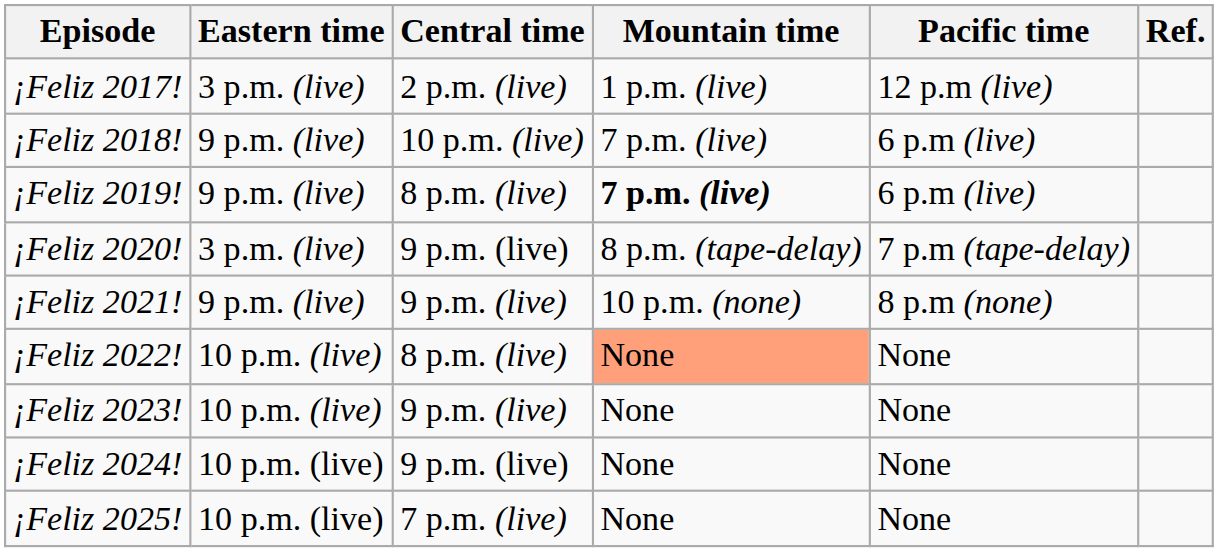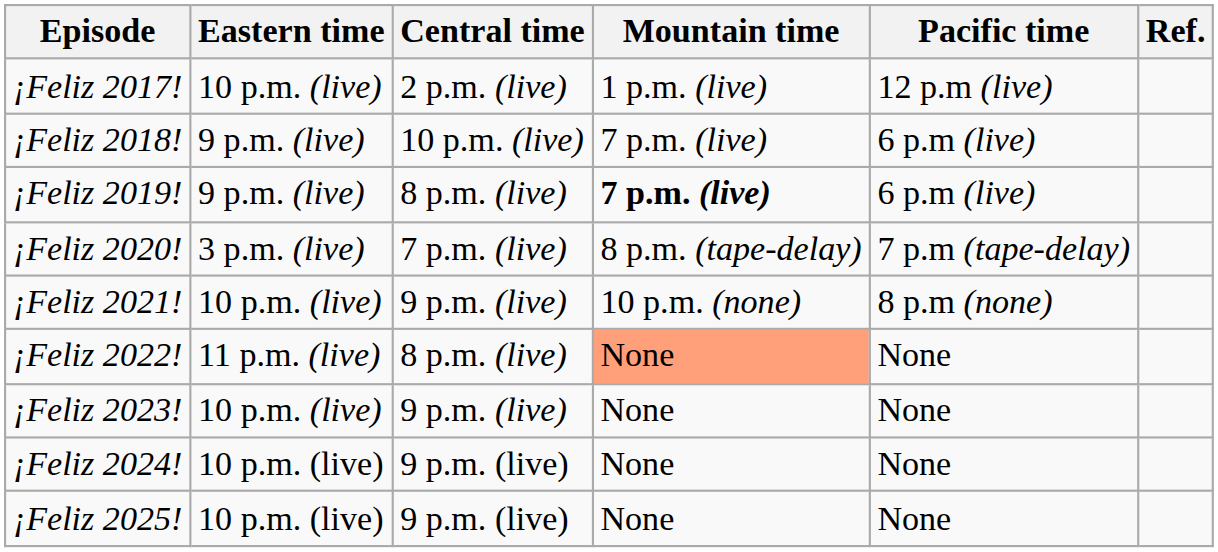¡Feliz 2017! | Eastern time: 3 p.m. (live) -> 10 p.m. (live)
¡Feliz 2020! | Central time: 9 p.m. (live) -> 7 p.m. (live)
¡Feliz 2021! | Eastern time: 9 p.m. (live) -> 10 p.m. (live)
¡Feliz 2022! | Eastern time: 10 p.m. (live) -> 11 p.m. (live)
¡Feliz 2025! | Central time: 7 p.m. (live) -> 9 p.m. (live)
